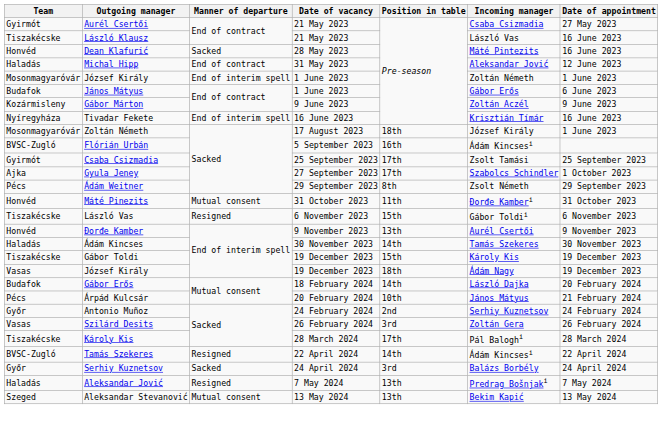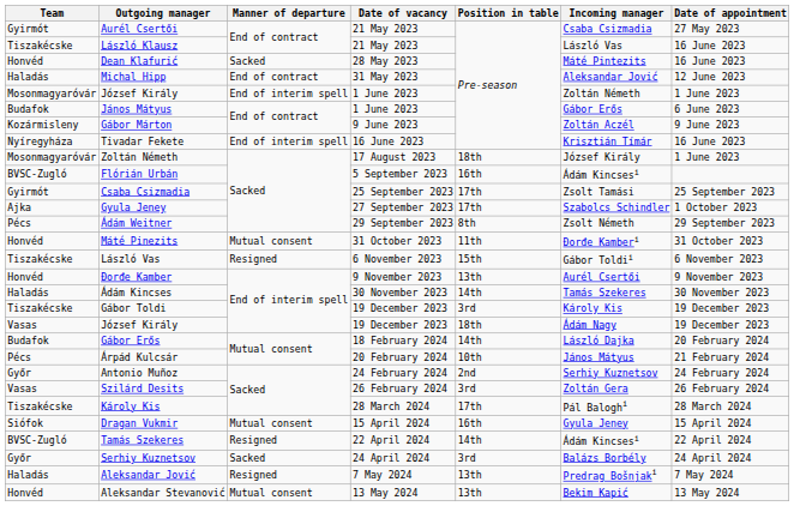Gábor Toldi | Position in table: 15th -> 3rd
+ row: Siófok | Dragan Vukmir | Mutual consent | 15 April 2024 | 16th | Gyula Jeney | 15 April 2024
Aleksandar Stevanović | Team: Szeged -> Honvéd
